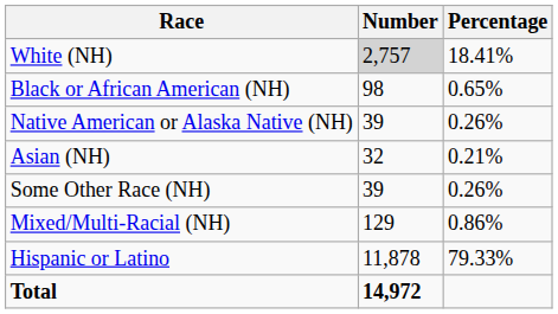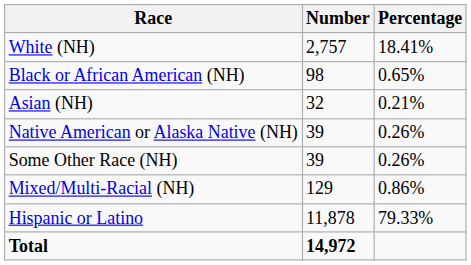White (NH) | Number: lightgrey background -> no background
rows swapped: Native American or Alaska Native (NH) <-> Asian (NH)
